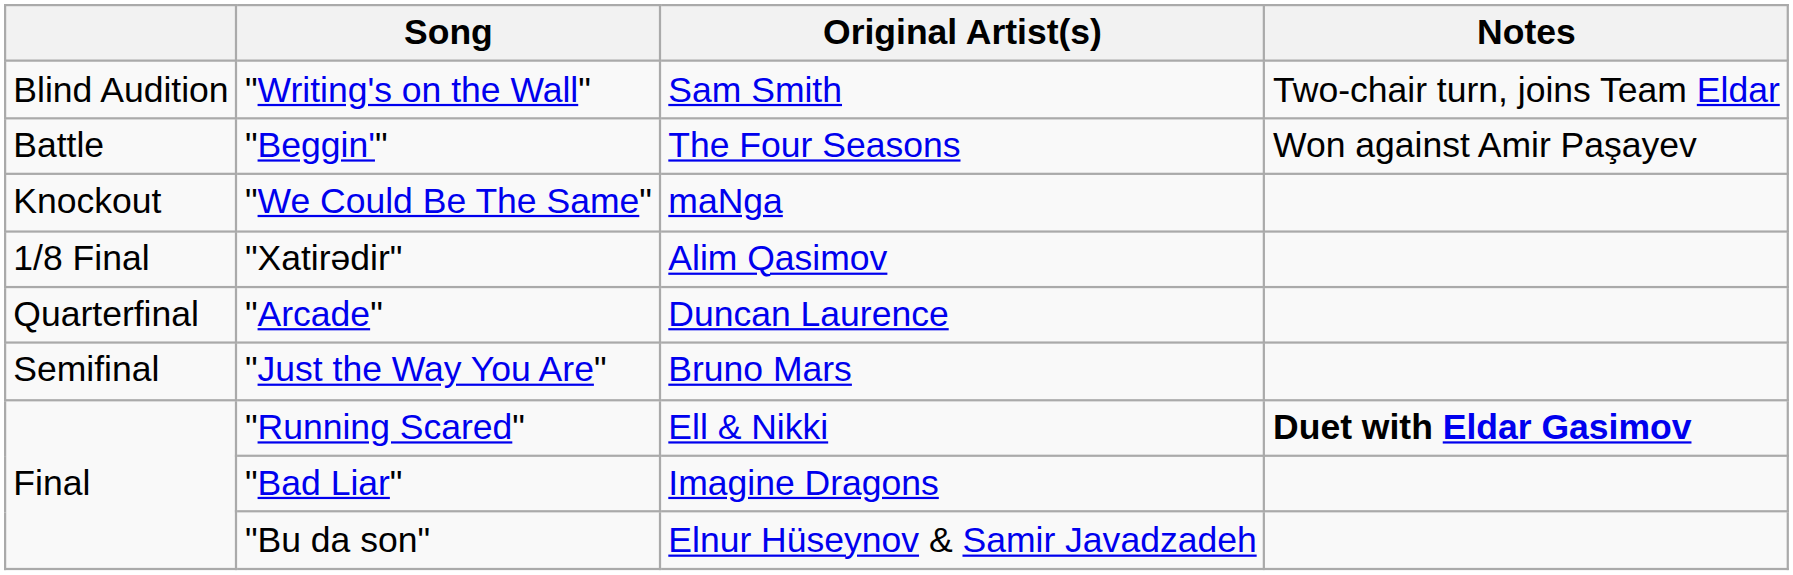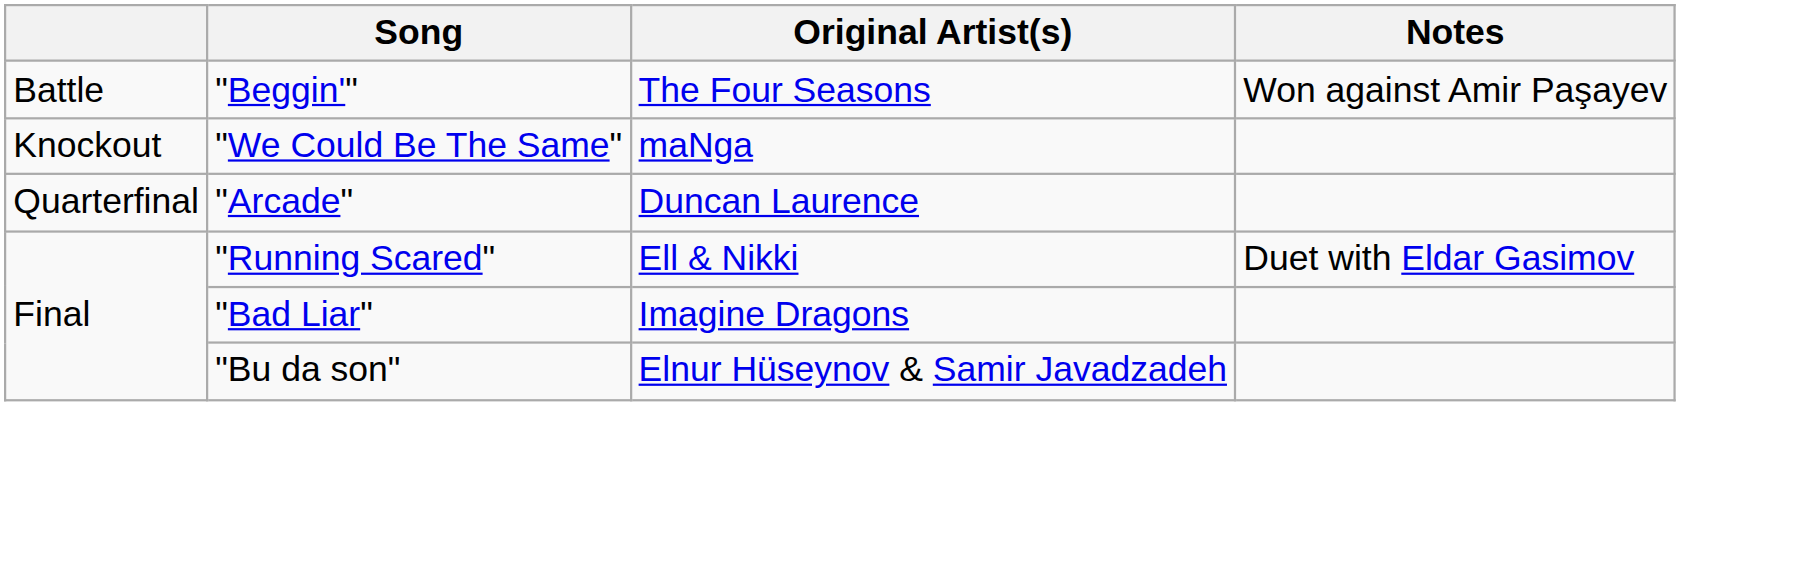- row: Blind Audition | "Writing's on the Wall" | Sam Smith | Two-chair turn, joins Team Eldar
- row: 1/8 Final | "Xatirədir" | Alim Qasimov
- row: Semifinal | "Just the Way You Are" | Bruno Mars
"Running Scared" | Notes: bold -> normal
